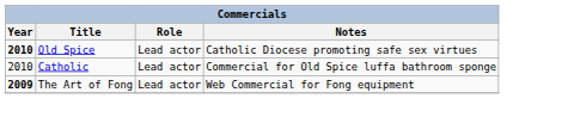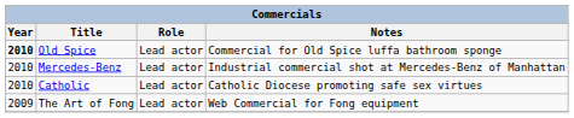Old Spice | Notes: Catholic Diocese promoting safe sex virtues -> Commercial for Old Spice luffa bathroom sponge
+ row: 2010 | Mercedes-Benz | Lead actor | Industrial commercial shot at Mercedes-Benz of Manhattan
Catholic | Notes: Commercial for Old Spice luffa bathroom sponge -> Catholic Diocese promoting safe sex virtues
The Art of Fong | Year: bold -> normal
